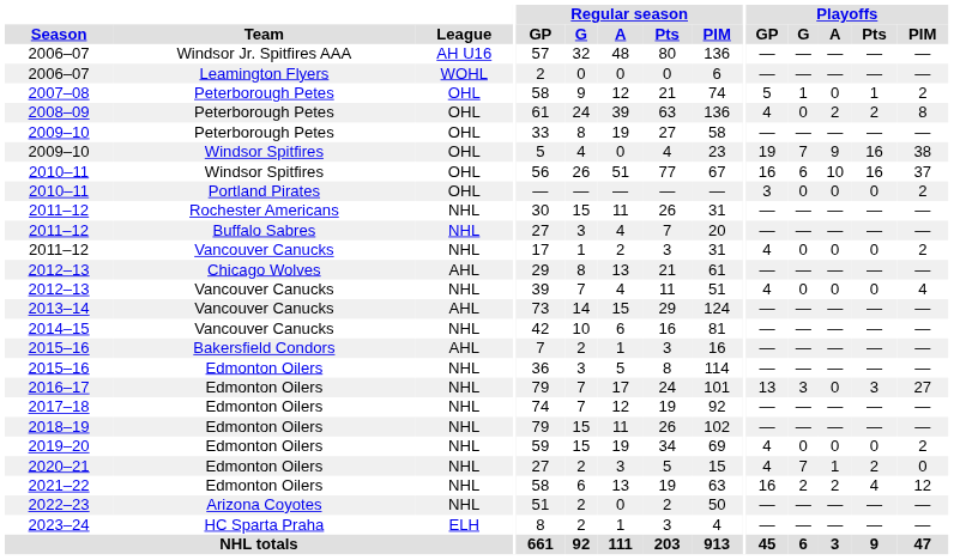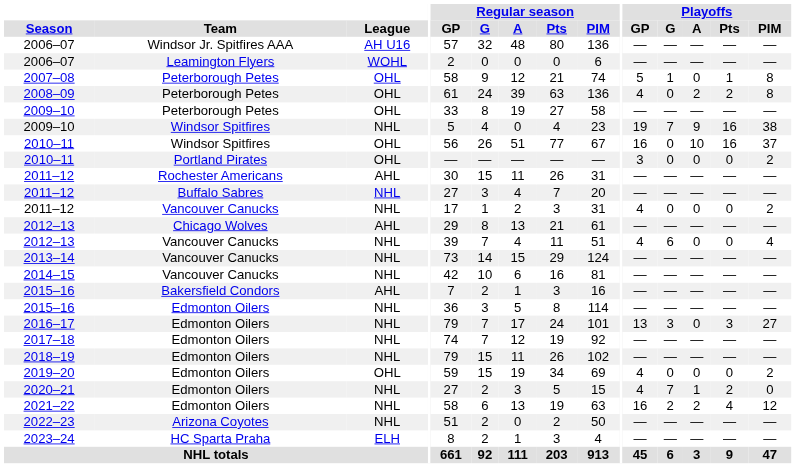2007–08 | Playoffs / PIM: 2 -> 8
2009–10 / Windsor Spitfires | League: OHL -> NHL
2010–11 / Windsor Spitfires | Playoffs / G: 6 -> 0
2011–12 / Rochester Americans | League: NHL -> AHL
2012–13 / Vancouver Canucks | Playoffs / G: 0 -> 6
2013–14 | League: AHL -> NHL
2019–20 | League: NHL -> OHL
